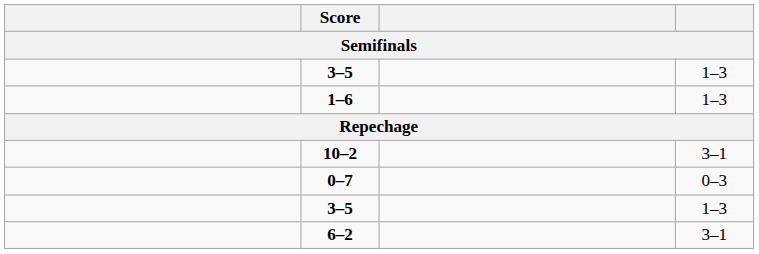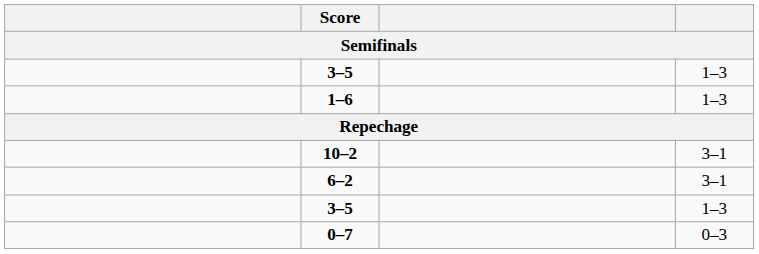rows swapped: 6–2 <-> 0–7
